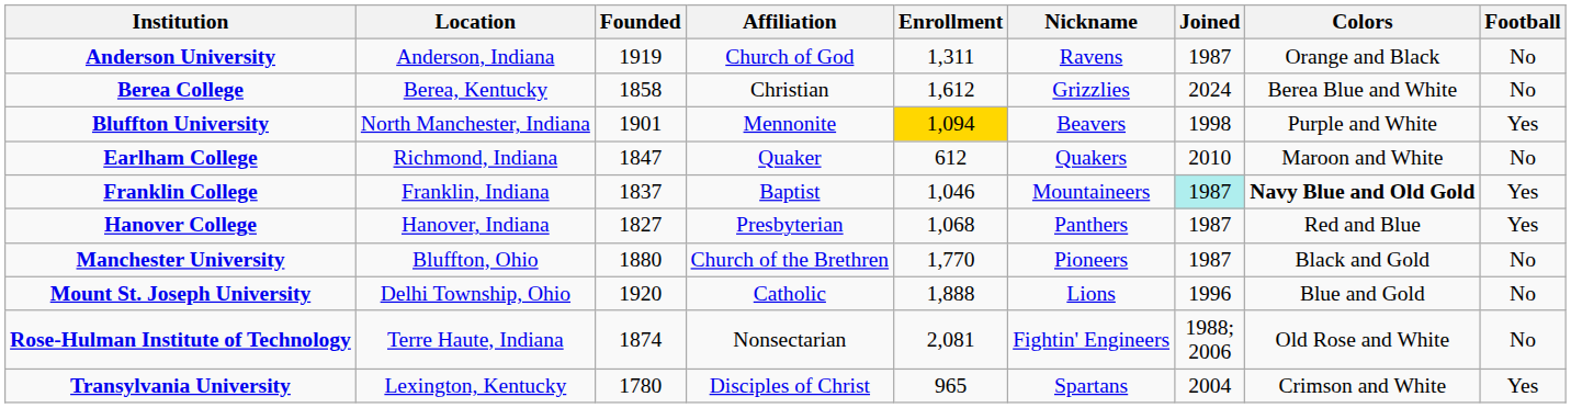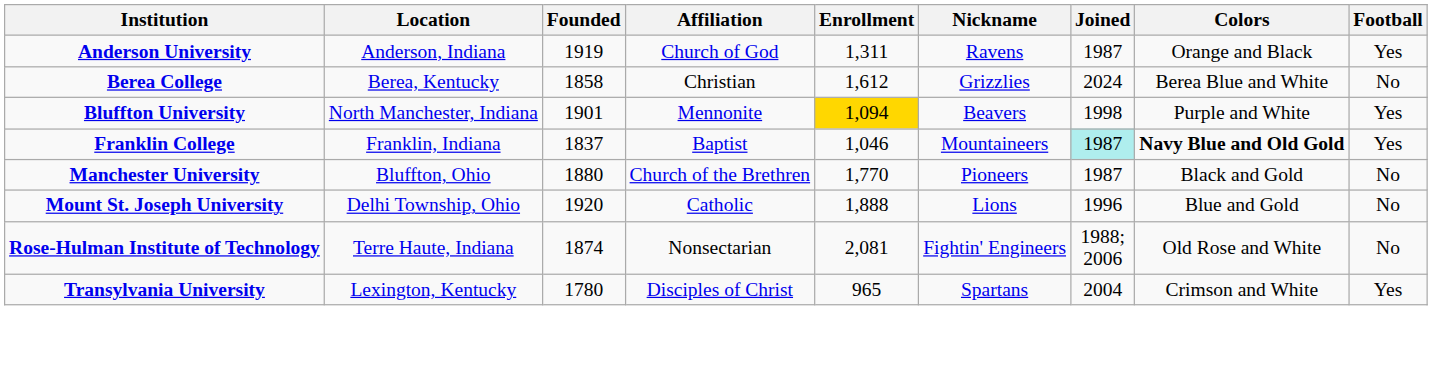Anderson University | Football: No -> Yes
- row: Earlham College | Richmond, Indiana | 1847 | Quaker | 612 | Quakers | 2010 | Maroon and White | No
- row: Hanover College | Hanover, Indiana | 1827 | Presbyterian | 1,068 | Panthers | 1987 | Red and Blue | Yes
